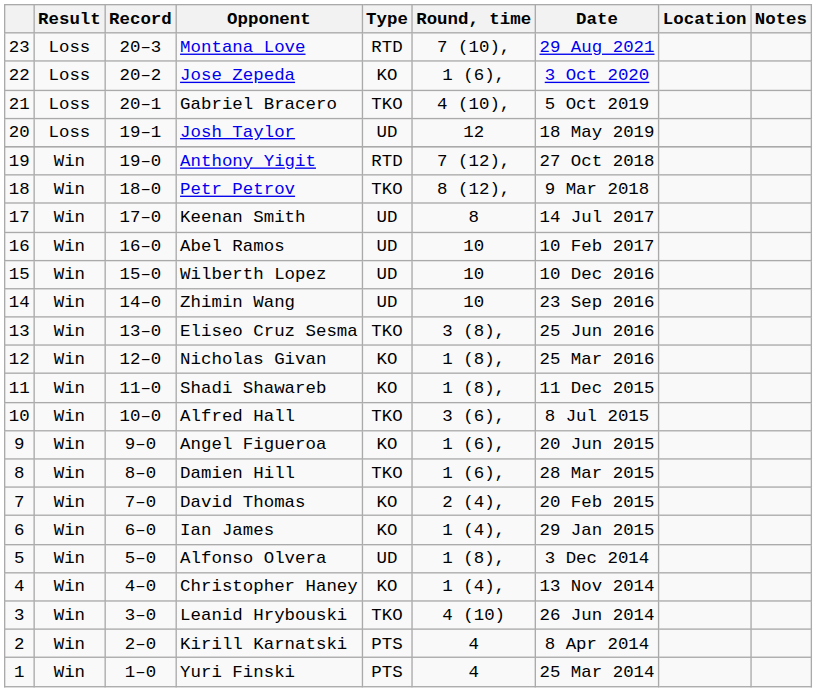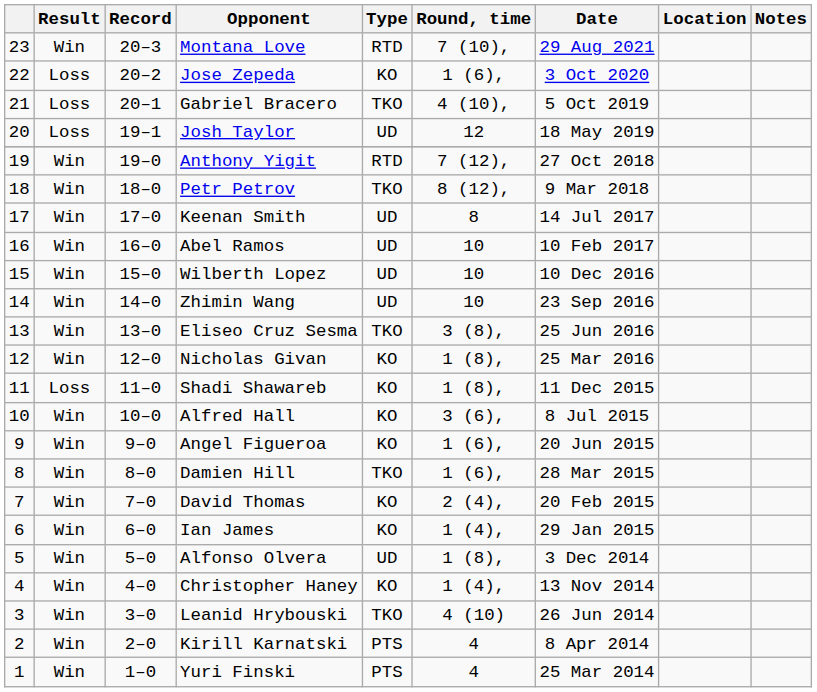Montana Love | Result: Loss -> Win
Shadi Shawareb | Result: Win -> Loss
Alfred Hall | Type: TKO -> KO
